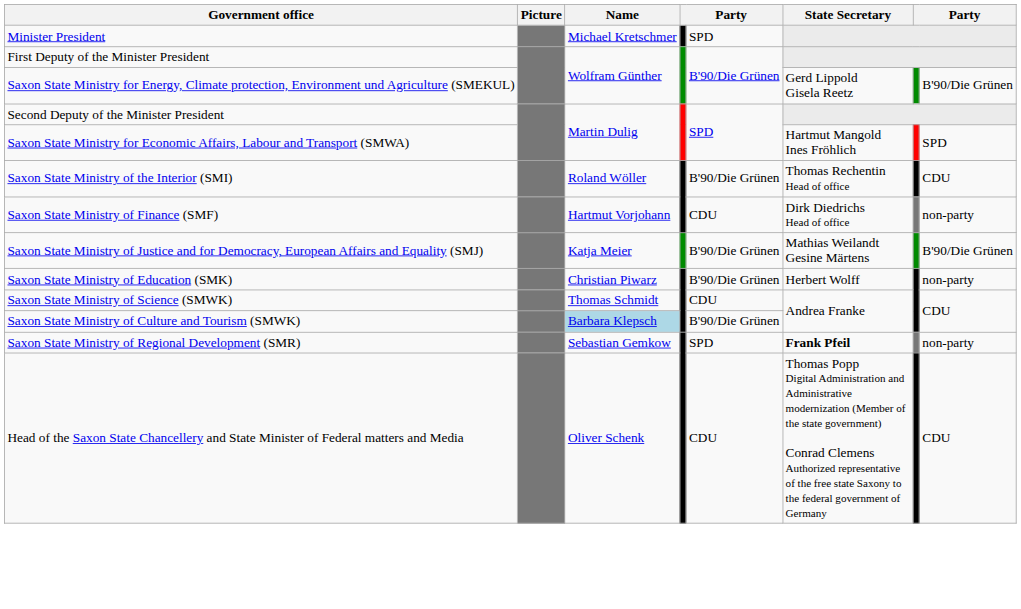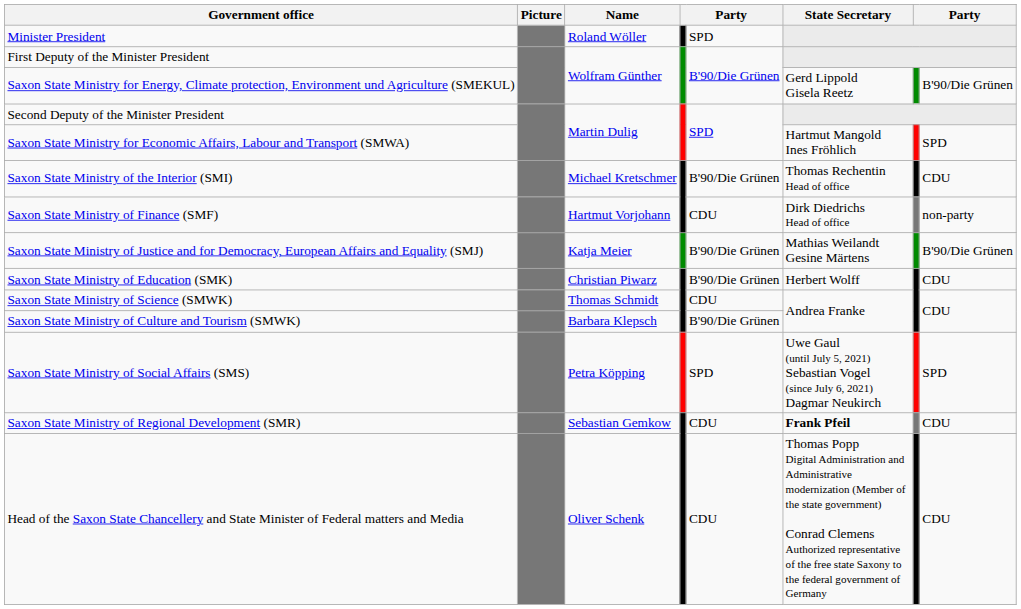Minister President | Name: Michael Kretschmer -> Roland Wöller
Saxon State Ministry of the Interior (SMI) | Name: Roland Wöller -> Michael Kretschmer
Saxon State Ministry of Education (SMK) | column 8: non-party -> CDU
Saxon State Ministry of Culture and Tourism (SMWK) | Name: lightblue background -> no background
+ row: Saxon State Ministry of Social Affairs (SMS) | Petra Köpping | SPD | Uwe Gaul (until July 5, 2021) Sebastian Vogel (since July 6, 2021) Dagmar Neukirch | SPD
Saxon State Ministry of Regional Development (SMR) | column 5: SPD -> CDU
Saxon State Ministry of Regional Development (SMR) | column 8: non-party -> CDU
